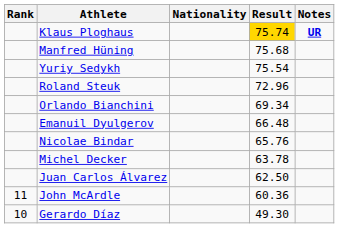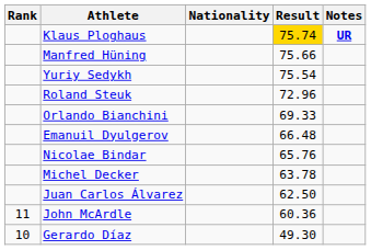Manfred Hüning | Result: 75.68 -> 75.66
Orlando Bianchini | Result: 69.34 -> 69.33
